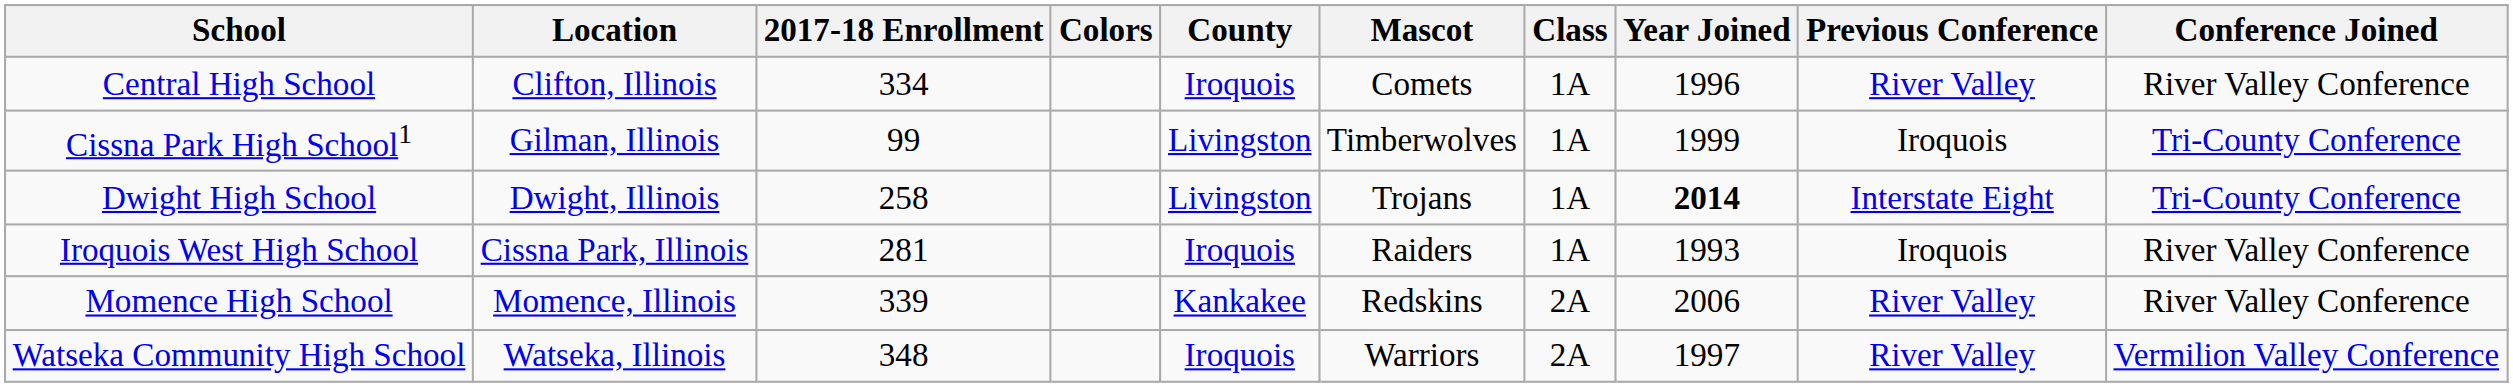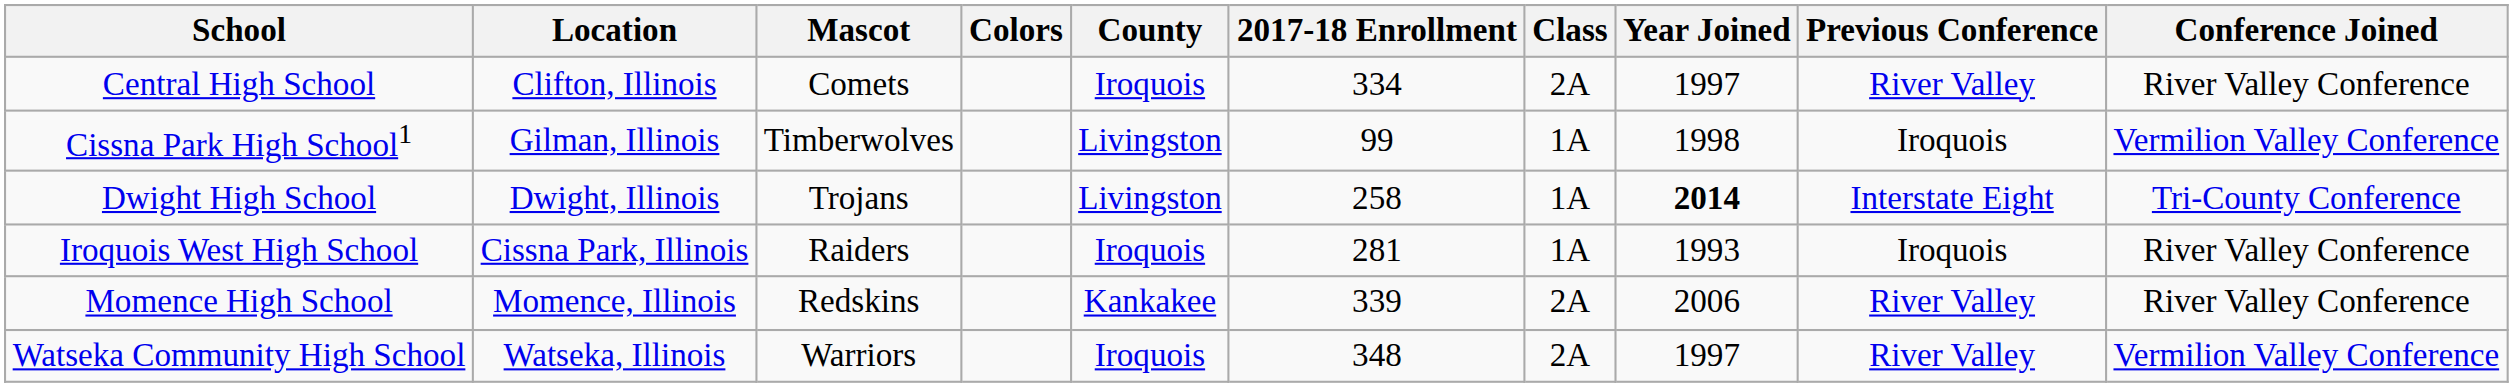columns swapped: Mascot <-> 2017-18 Enrollment
Central High School | Class: 1A -> 2A
Central High School | Year Joined: 1996 -> 1997
Cissna Park High School1 | Year Joined: 1999 -> 1998
Cissna Park High School1 | Conference Joined: Tri-County Conference -> Vermilion Valley Conference
